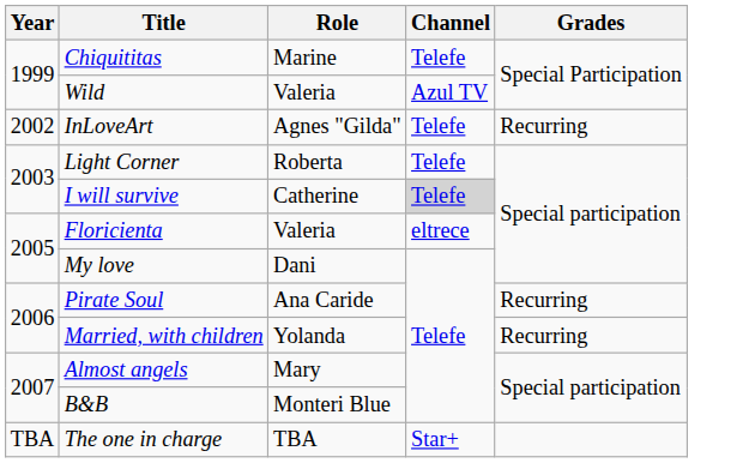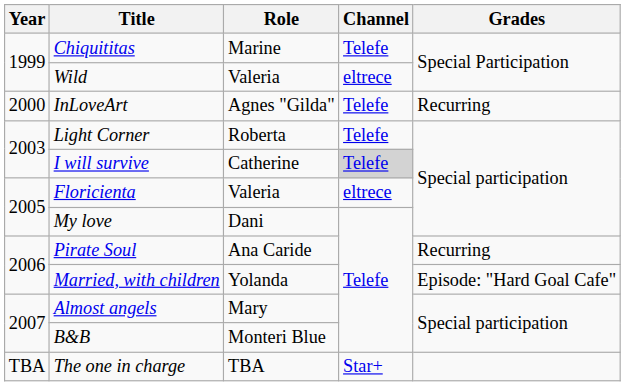Wild | Channel: Azul TV -> eltrece
InLoveArt | Year: 2002 -> 2000
Married, with children | Grades: Recurring -> Episode: "Hard Goal Cafe"
